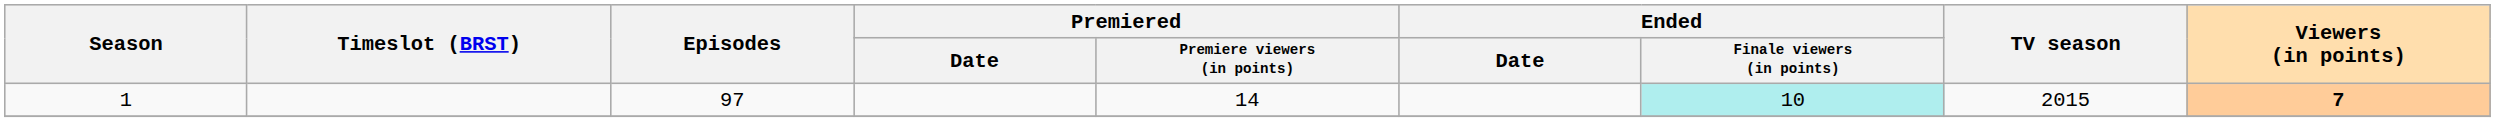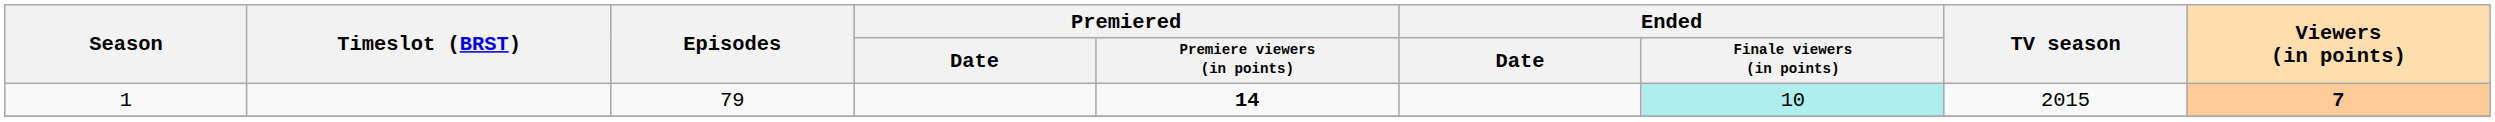1 | Episodes: 97 -> 79
1 | Premiered / Premiere viewers (in points): normal -> bold
